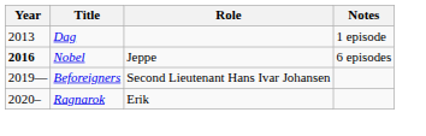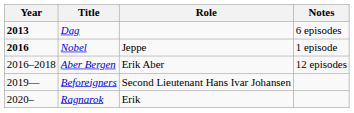Dag | Year: normal -> bold
Dag | Notes: 1 episode -> 6 episodes
Nobel | Notes: 6 episodes -> 1 episode
+ row: 2016–2018 | Aber Bergen | Erik Aber | 12 episodes
